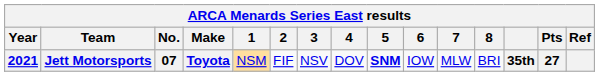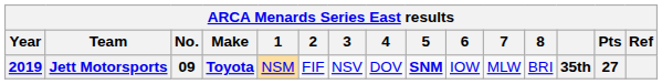Jett Motorsports | Year: 2021 -> 2019
Jett Motorsports | No.: 07 -> 09
